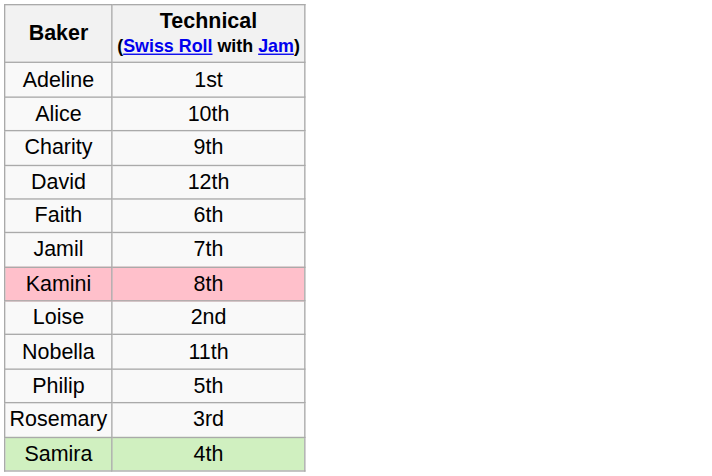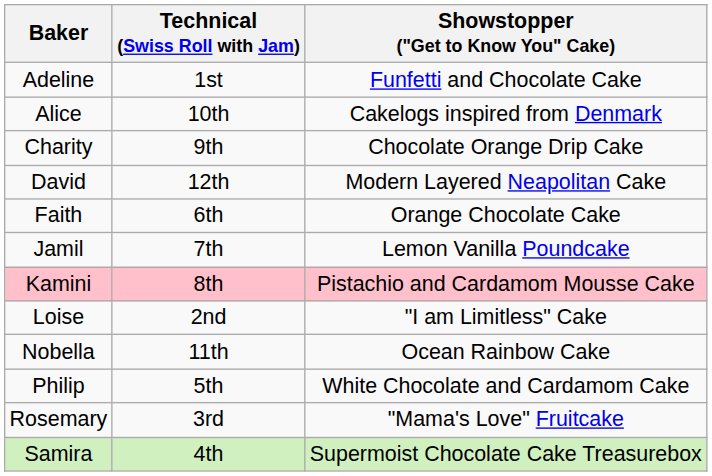+ column: Showstopper ("Get to Know You" Cake) | Funfetti and Chocolate Cake | Cakelogs inspired from Denmark | Chocolate Orange Drip Cake | Modern Layered Neapolitan Cake | Orange Chocolate Cake | Lemon Vanilla Poundcake | Pistachio and Cardamom Mousse Cake | "I am Limitless" Cake | Ocean Rainbow Cake | White Chocolate and Cardamom Cake | "Mama's Love" Fruitcake | Supermoist Chocolate Cake Treasurebox
